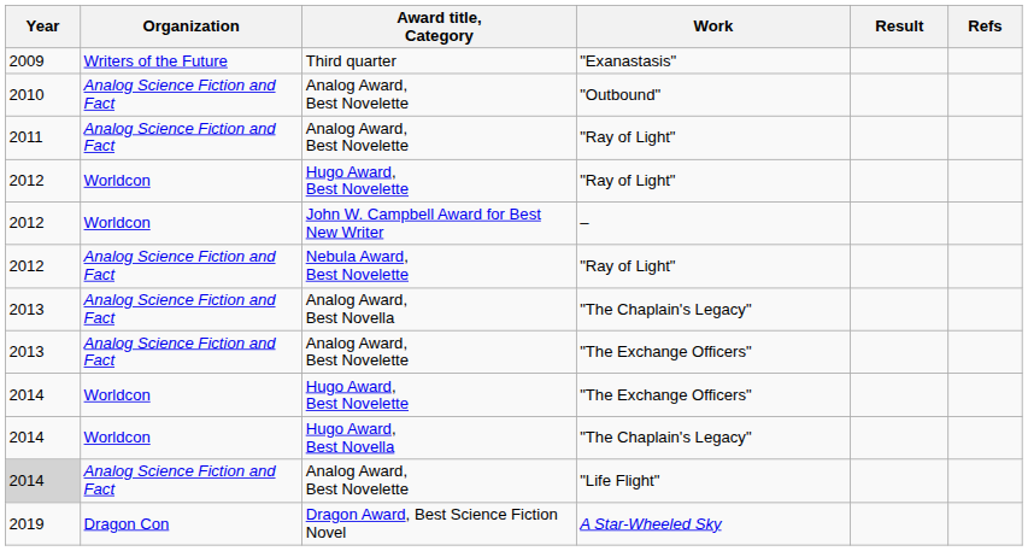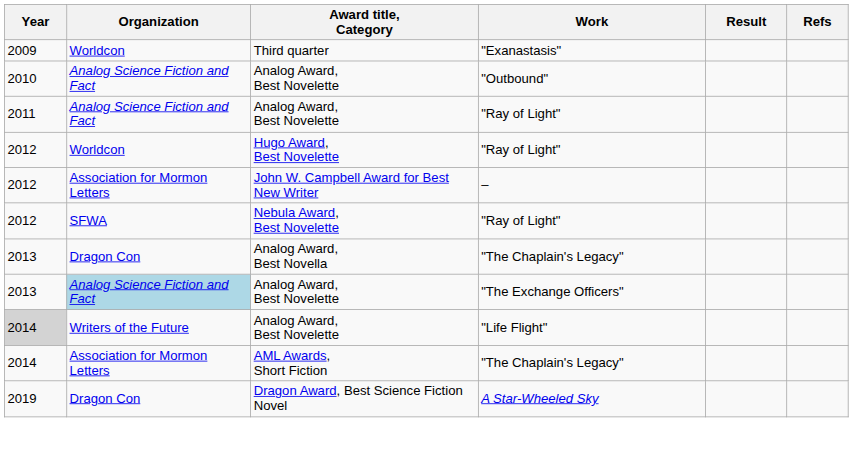Third quarter | Organization: Writers of the Future -> Worldcon
John W. Campbell Award for Best New Writer | Organization: Worldcon -> Association for Mormon Letters
Nebula Award, Best Novelette | Organization: Analog Science Fiction and Fact -> SFWA
Analog Award, Best Novella | Organization: Analog Science Fiction and Fact -> Dragon Con
Analog Award, Best Novelette / "The Exchange Officers" | Organization: no background -> lightblue background
- row: 2014 | Worldcon | Hugo Award, Best Novelette | "The Exchange Officers"
- row: 2014 | Worldcon | Hugo Award, Best Novella | "The Chaplain's Legacy"
Analog Award, Best Novelette / "Life Flight" | Organization: Analog Science Fiction and Fact -> Writers of the Future
+ row: 2014 | Association for Mormon Letters | AML Awards, Short Fiction | "The Chaplain's Legacy"
